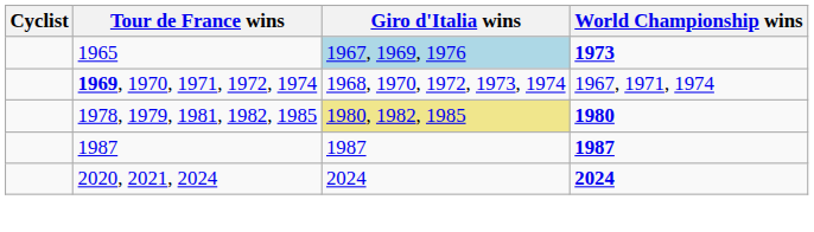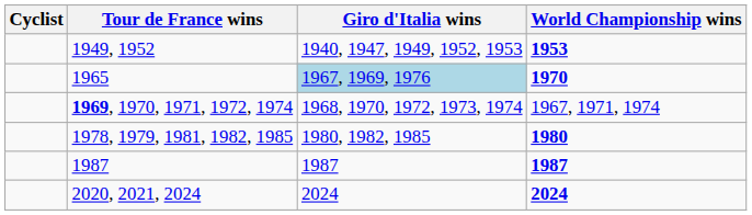+ row: 1949, 1952 | 1940, 1947, 1949, 1952, 1953 | 1953
1965 | World Championship wins: 1973 -> 1970
1978, 1979, 1981, 1982, 1985 | Giro d'Italia wins: khaki background -> no background
